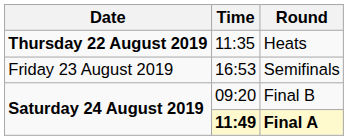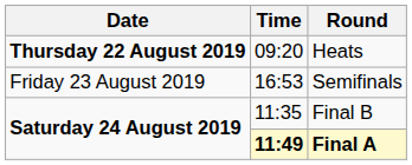Heats | Time: 11:35 -> 09:20
Final B | Time: 09:20 -> 11:35
